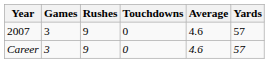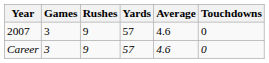columns swapped: Yards <-> Touchdowns
